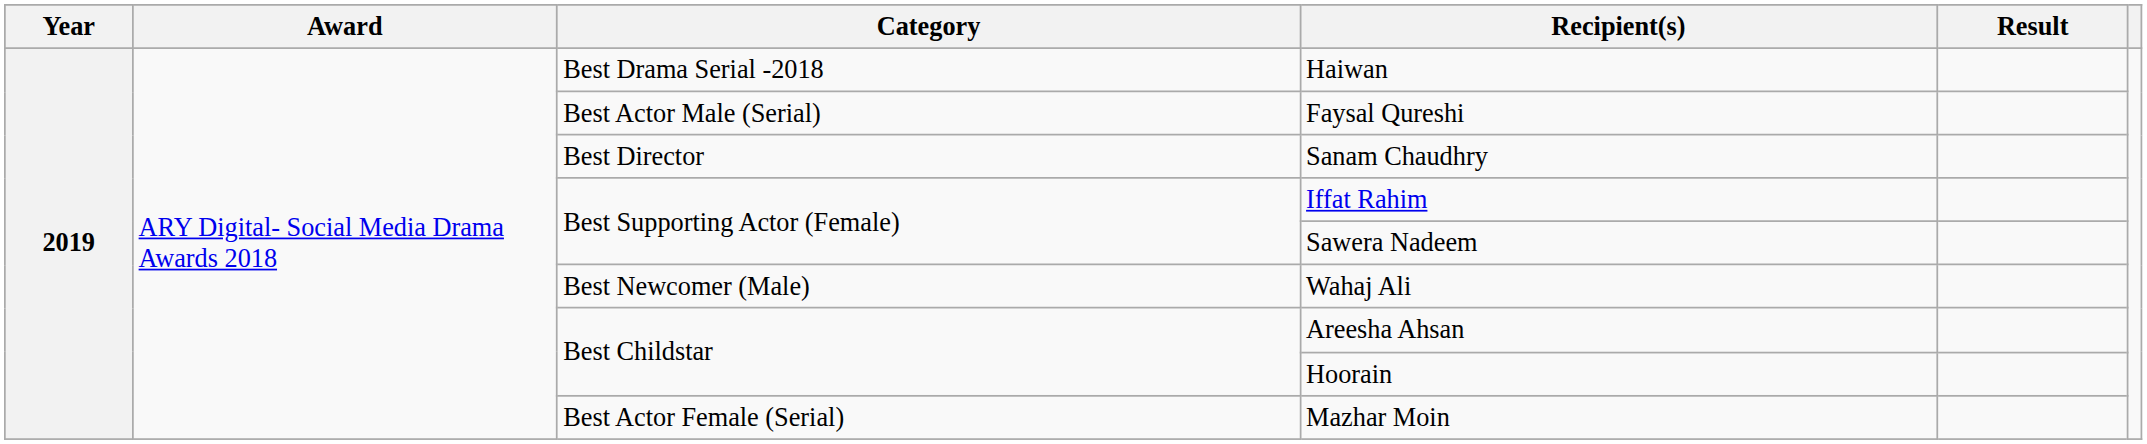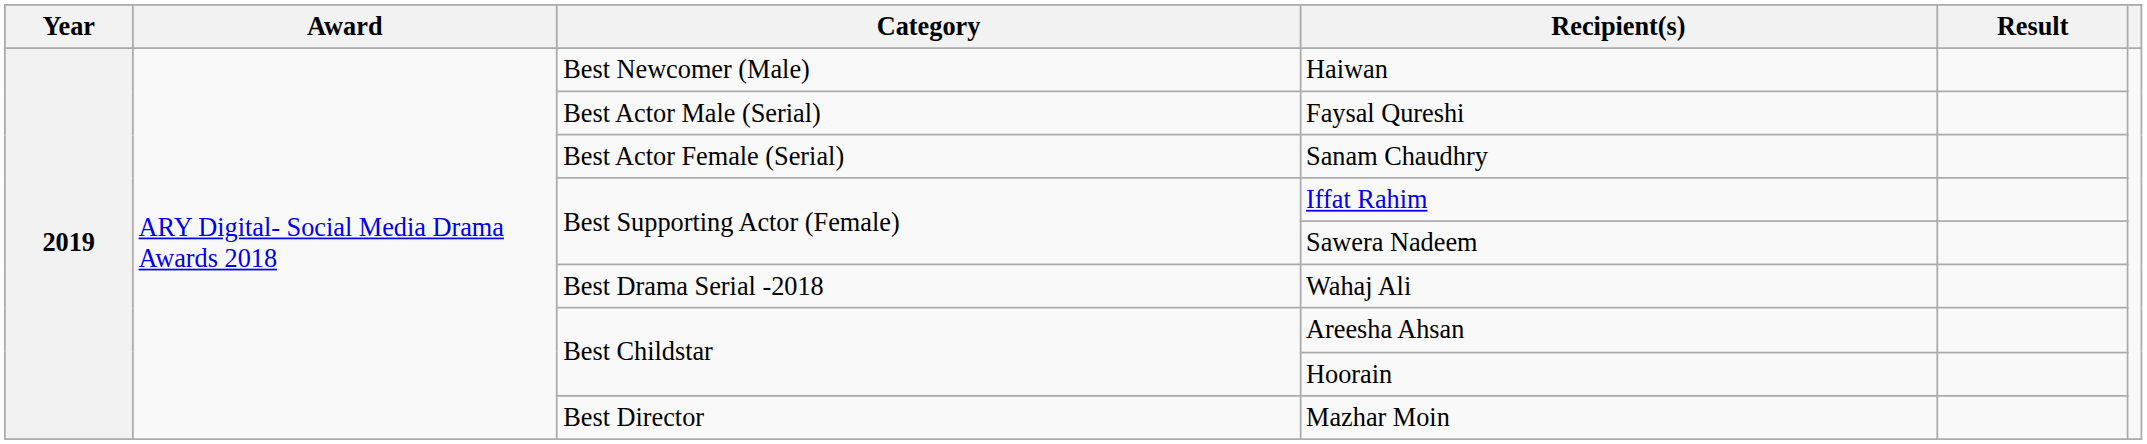Haiwan | Category: Best Drama Serial -2018 -> Best Newcomer (Male)
Sanam Chaudhry | Category: Best Director -> Best Actor Female (Serial)
Wahaj Ali | Category: Best Newcomer (Male) -> Best Drama Serial -2018
Mazhar Moin | Category: Best Actor Female (Serial) -> Best Director
